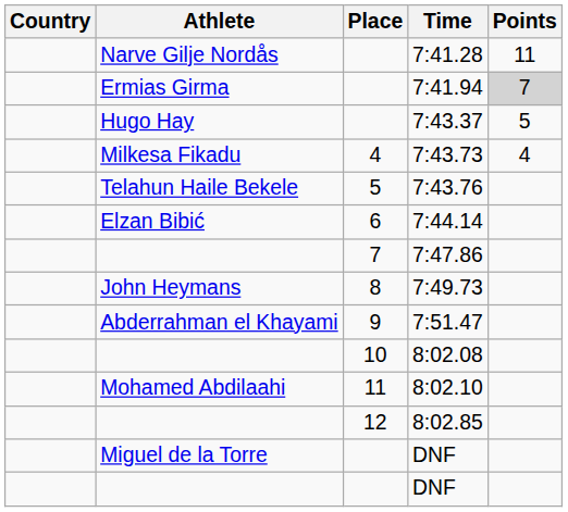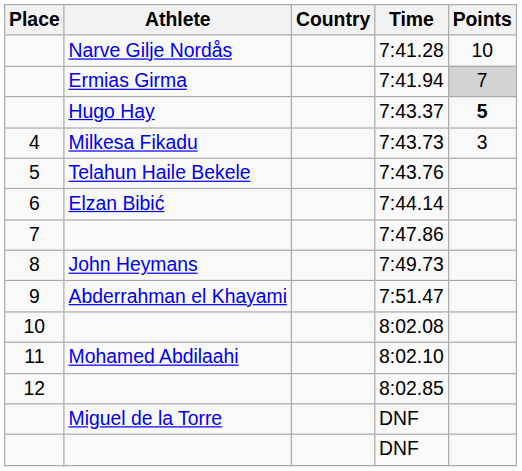columns swapped: Place <-> Country
7:41.28 | Points: 11 -> 10
7:43.37 | Points: normal -> bold
7:43.73 | Points: 4 -> 3
